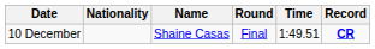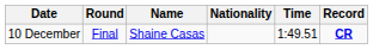columns swapped: Round <-> Nationality
